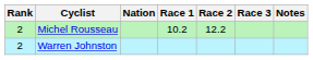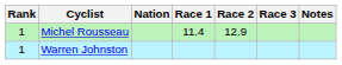Michel Rousseau | Rank: 2 -> 1
Michel Rousseau | Race 1: 10.2 -> 11.4
Michel Rousseau | Race 2: 12.2 -> 12.9
Warren Johnston | Rank: 2 -> 1
